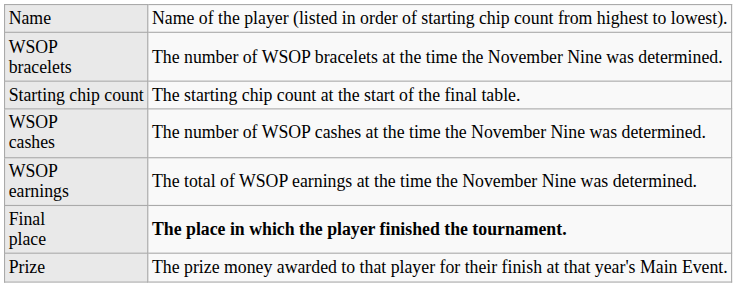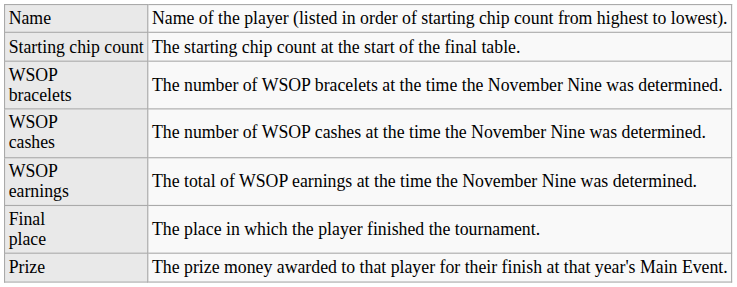rows swapped: Starting chip count <-> WSOP bracelets
Final place | column 2: bold -> normal
